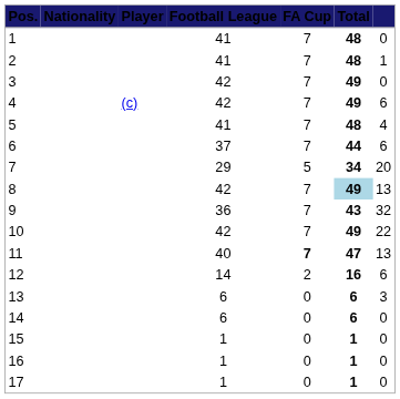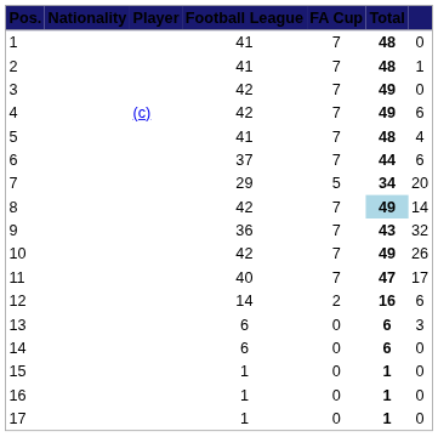8 | column 7: 13 -> 14
10 | column 7: 22 -> 26
11 | FA Cup: bold -> normal
11 | column 7: 13 -> 17
